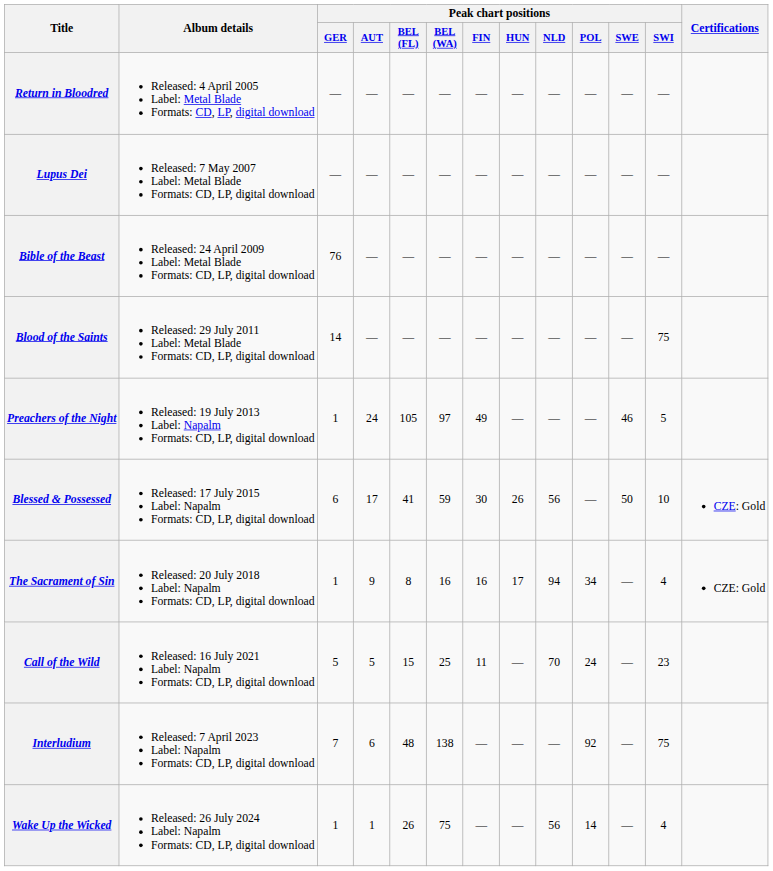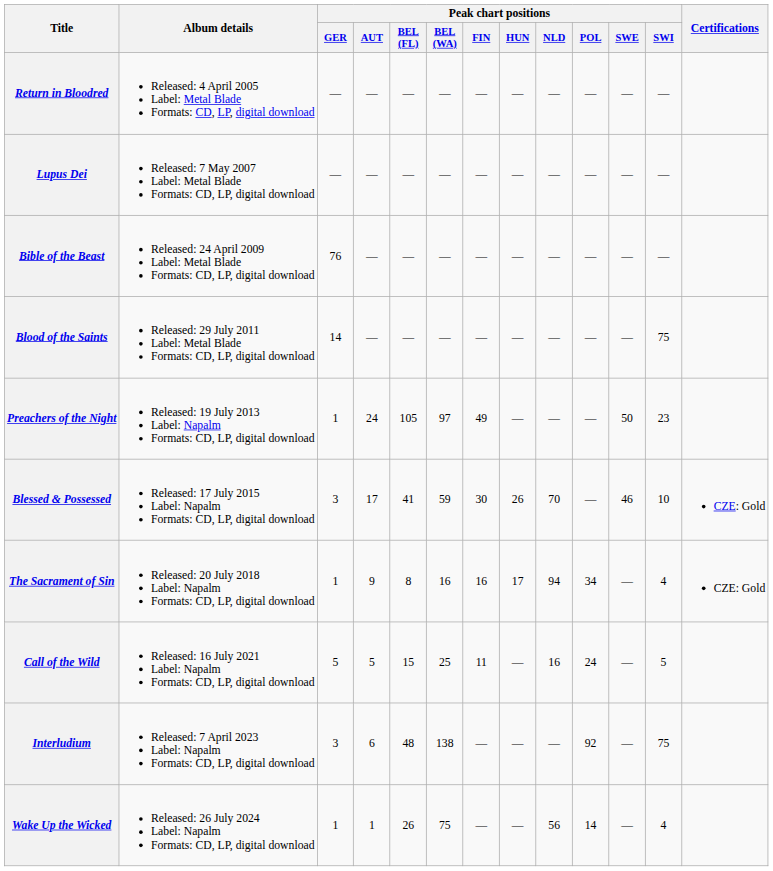Preachers of the Night | Peak chart positions / SWE: 46 -> 50
Preachers of the Night | Peak chart positions / SWI: 5 -> 23
Blessed & Possessed | Peak chart positions / GER: 6 -> 3
Blessed & Possessed | Peak chart positions / NLD: 56 -> 70
Blessed & Possessed | Peak chart positions / SWE: 50 -> 46
Call of the Wild | Peak chart positions / NLD: 70 -> 16
Call of the Wild | Peak chart positions / SWI: 23 -> 5
Interludium | Peak chart positions / GER: 7 -> 3
